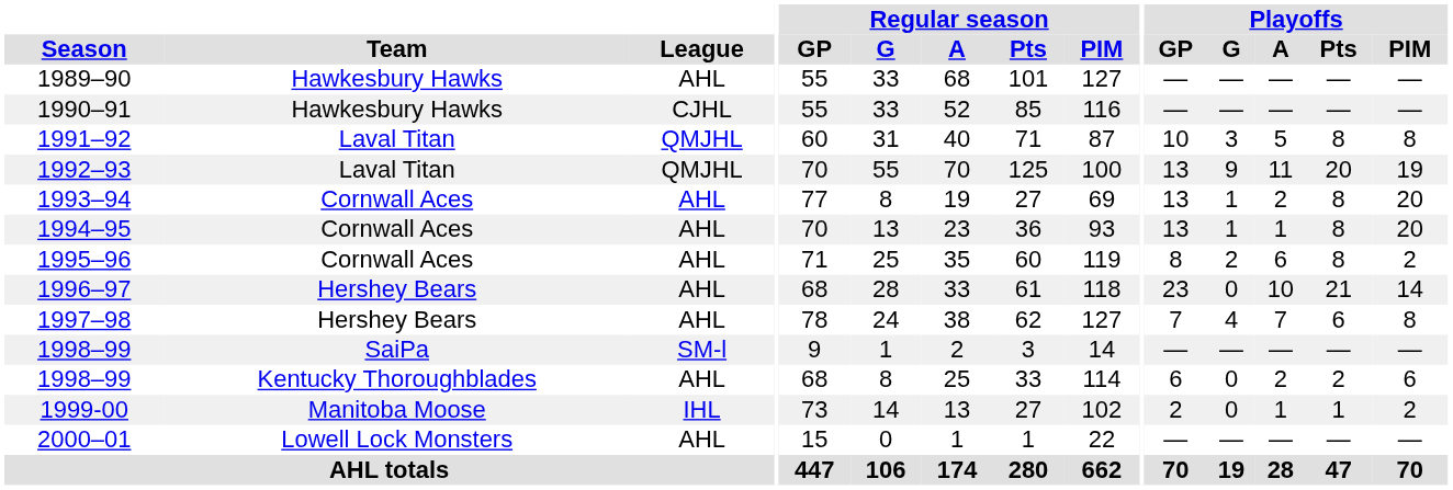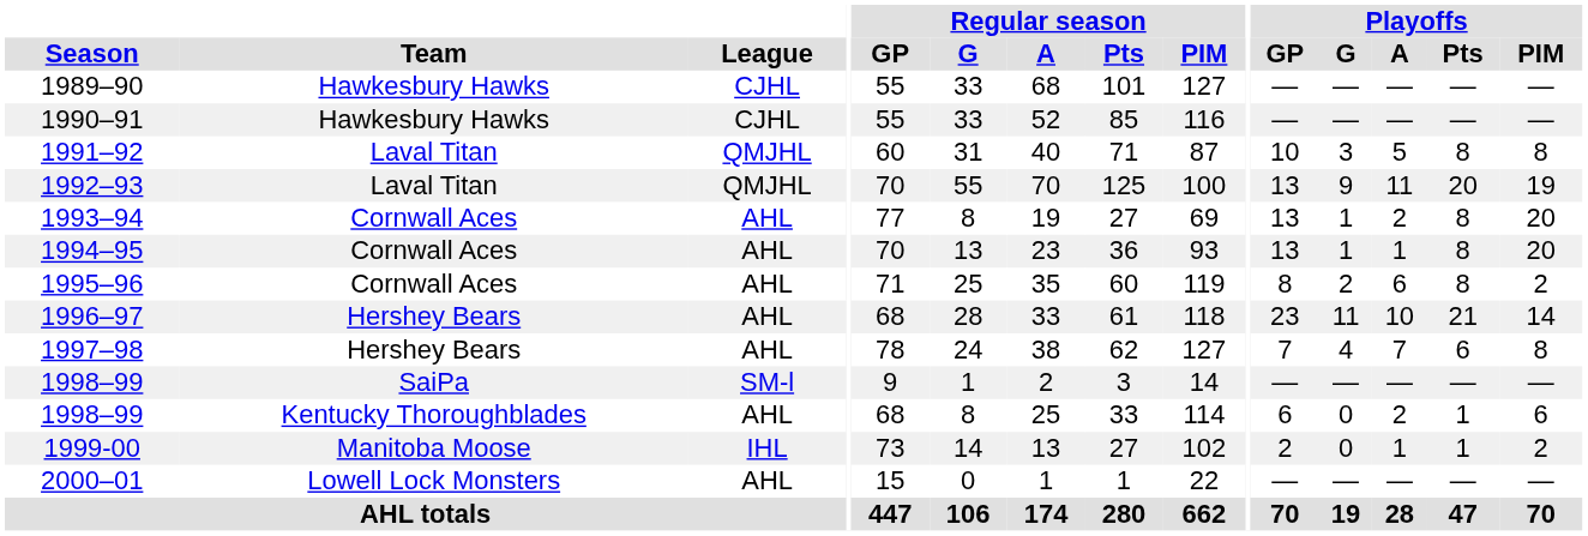1989–90 | League: AHL -> CJHL
1996–97 | Playoffs / G: 0 -> 11
1998–99 / Kentucky Thoroughblades | Playoffs / Pts: 2 -> 1
